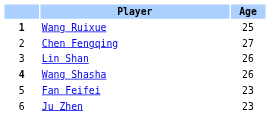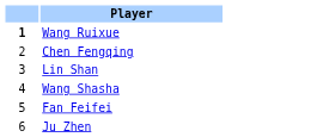- column: Age | 25 | 27 | 26 | 26 | 23 | 23
Wang Shasha | column 1: bold -> normal
